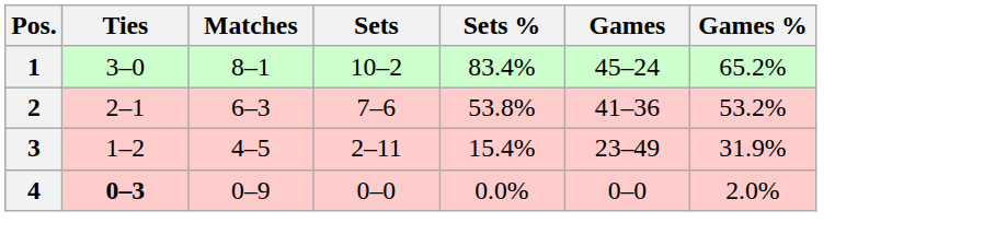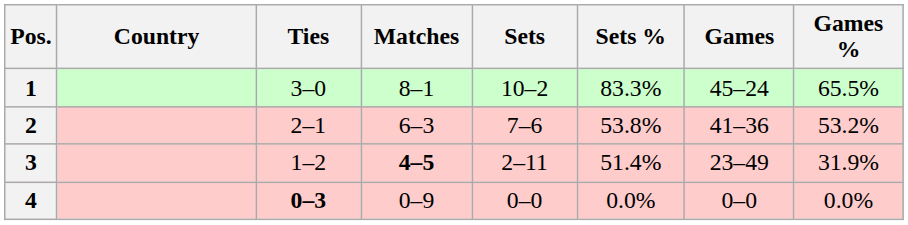+ column: Country
1 | Sets %: 83.4% -> 83.3%
1 | Games %: 65.2% -> 65.5%
3 | Matches: normal -> bold
3 | Sets %: 15.4% -> 51.4%
4 | Games %: 2.0% -> 0.0%
